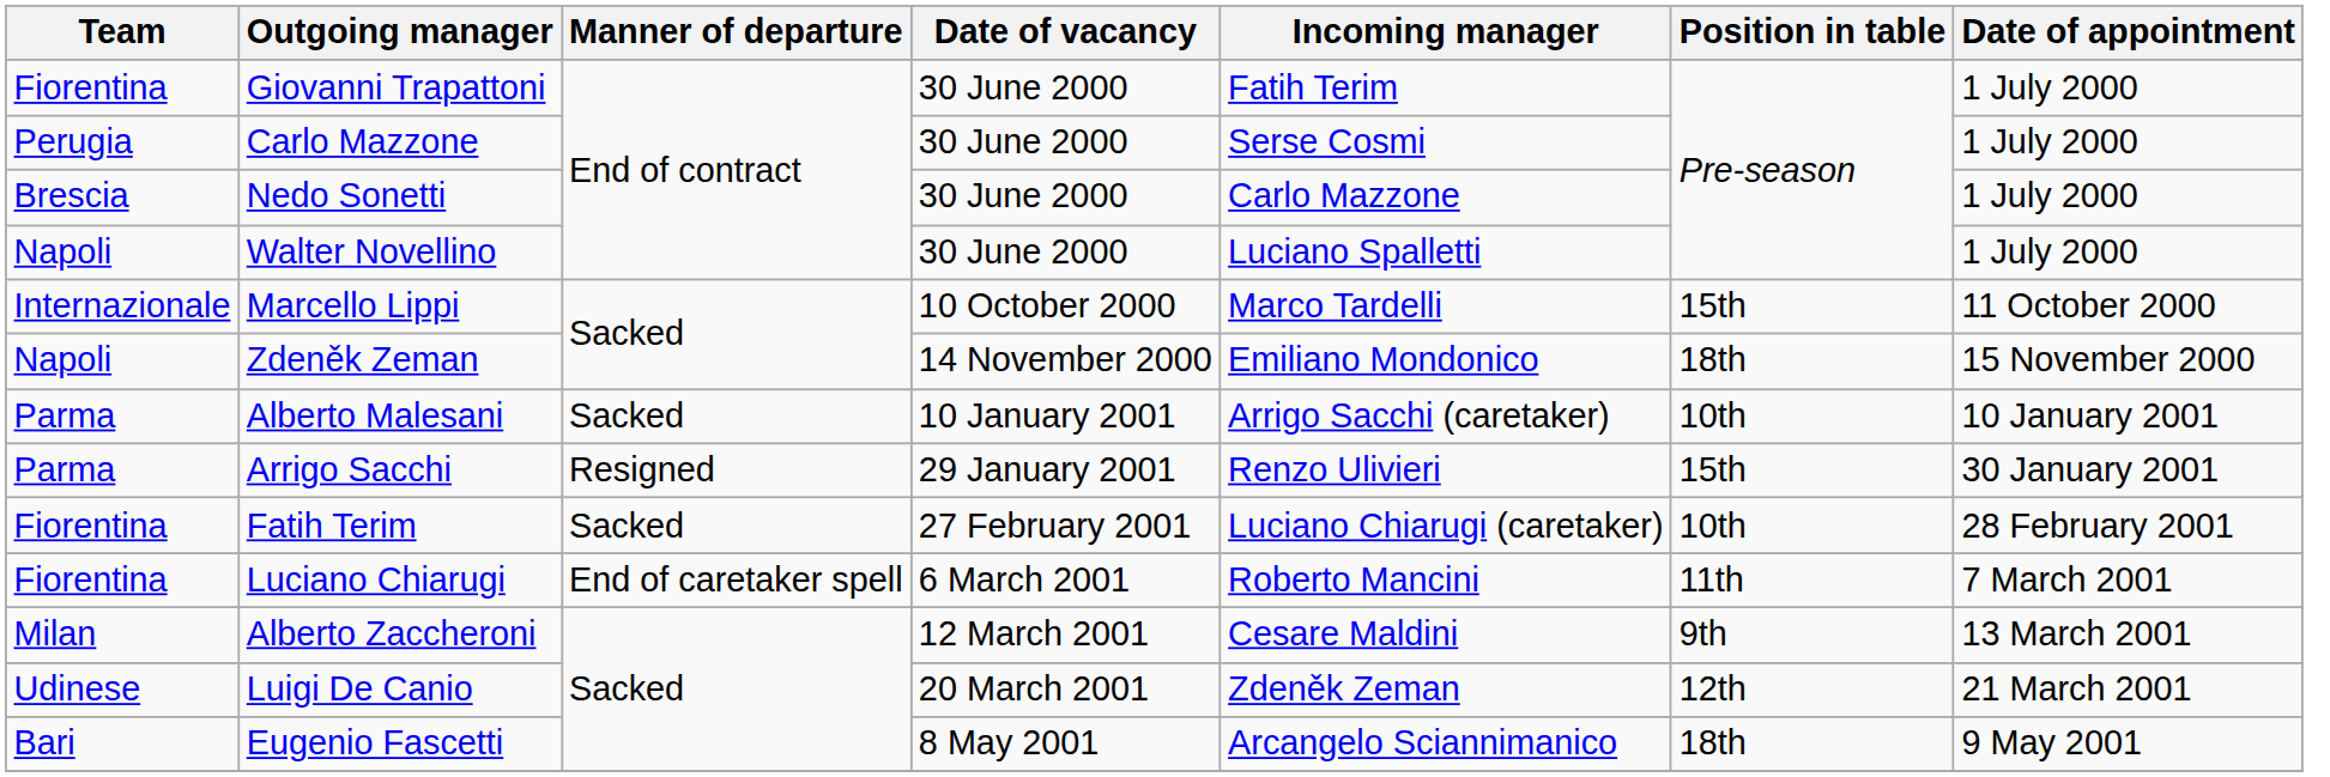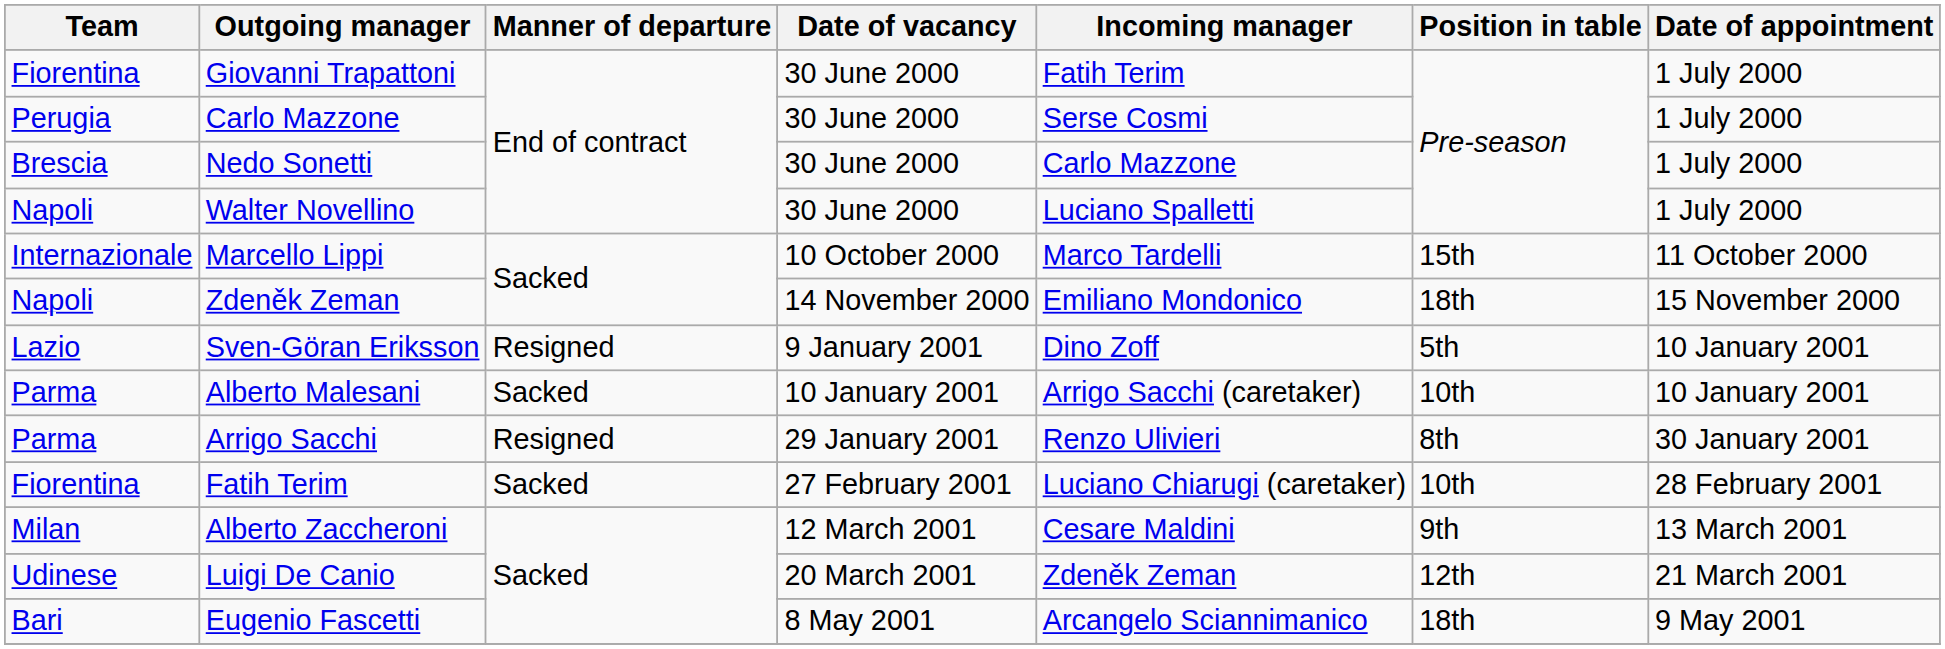+ row: Lazio | Sven-Göran Eriksson | Resigned | 9 January 2001 | Dino Zoff | 5th | 10 January 2001
Arrigo Sacchi | Position in table: 15th -> 8th
- row: Fiorentina | Luciano Chiarugi | End of caretaker spell | 6 March 2001 | Roberto Mancini | 11th | 7 March 2001
